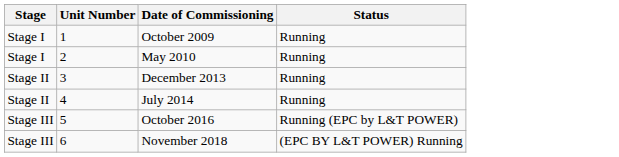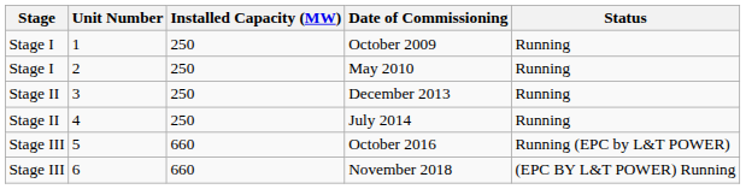+ column: Installed Capacity (MW) | 250 | 250 | 250 | 250 | 660 | 660
